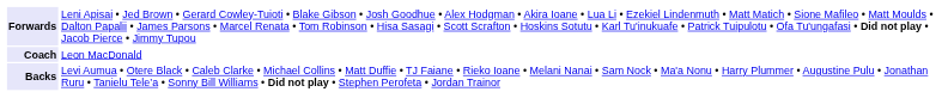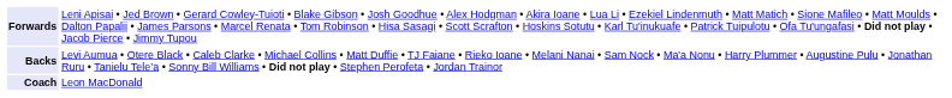rows swapped: Backs <-> Coach
